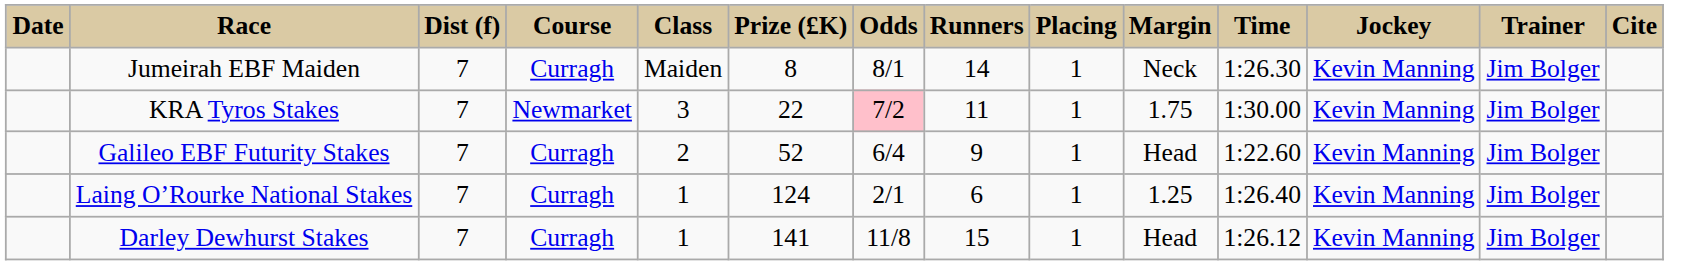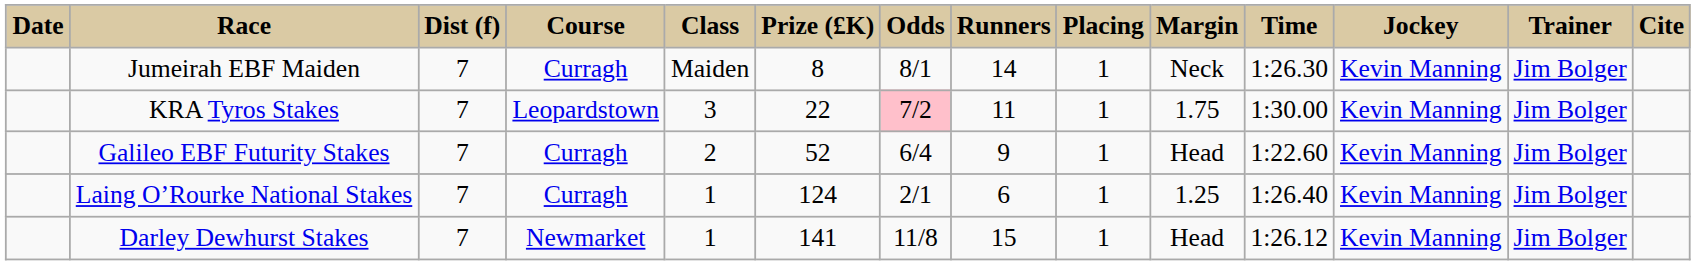KRA Tyros Stakes | Course: Newmarket -> Leopardstown
Darley Dewhurst Stakes | Course: Curragh -> Newmarket
